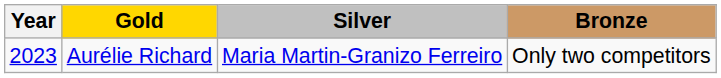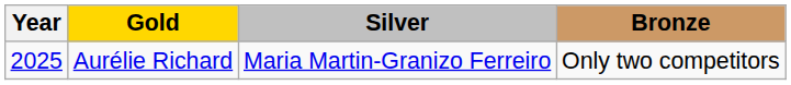Aurélie Richard | Year: 2023 -> 2025
